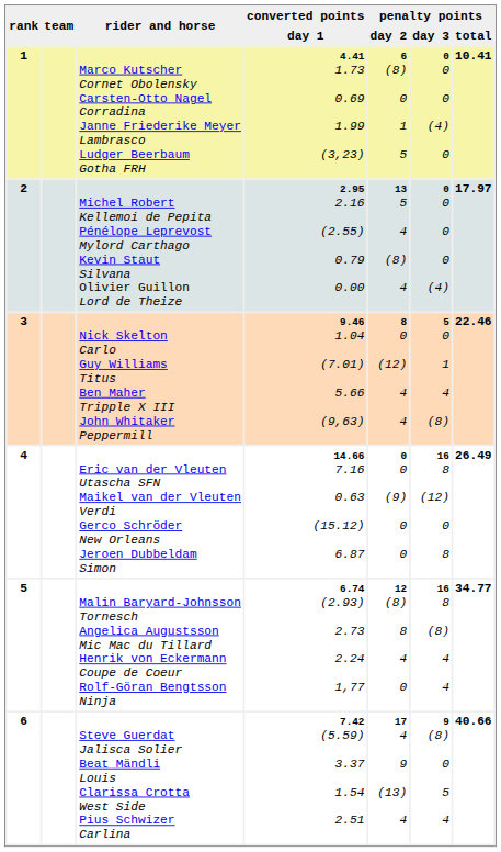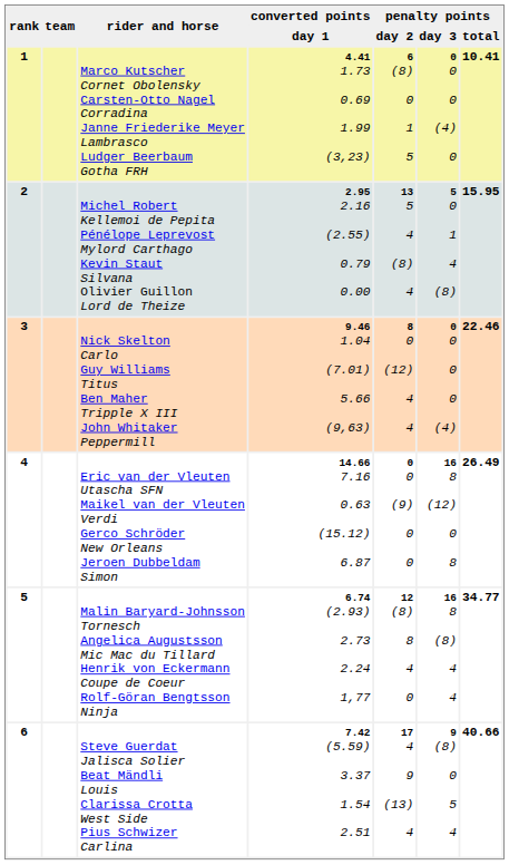2 | penalty points / day 3: 0 0 0 0 (4) -> 5 0 1 4 (8)
2 | penalty points / total: 17.97 -> 15.95
3 | penalty points / day 3: 5 0 1 4 (8) -> 0 0 0 0 (4)
